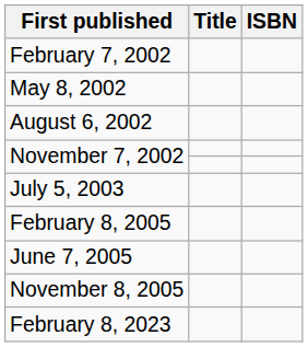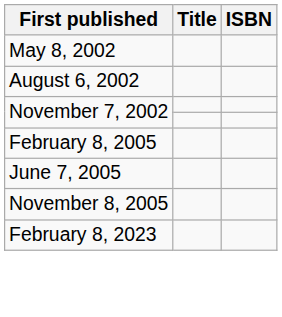- row: February 7, 2002
- row: July 5, 2003
